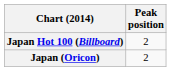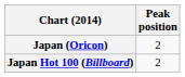rows swapped: Japan (Oricon) <-> Japan Hot 100 (Billboard)
